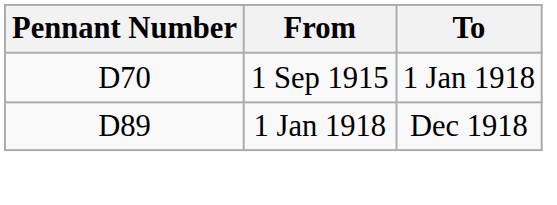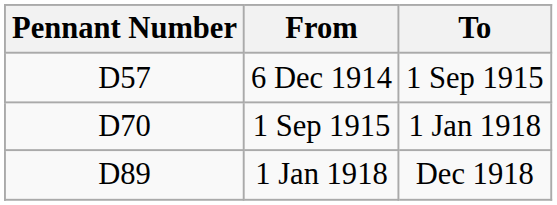+ row: D57 | 6 Dec 1914 | 1 Sep 1915
